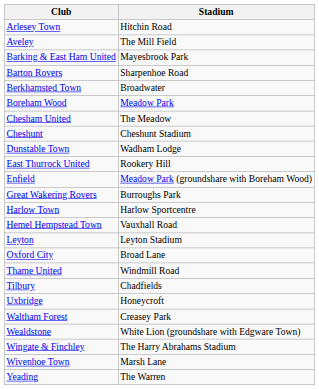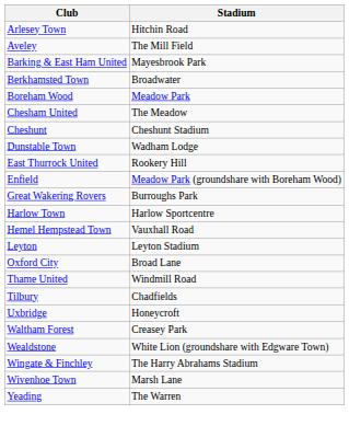- row: Barton Rovers | Sharpenhoe Road
